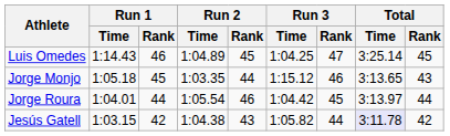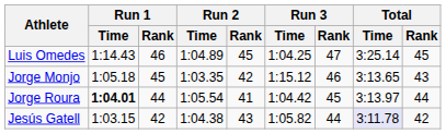Jorge Monjo | Run 2 / Rank: 44 -> 42
Jorge Roura | Run 1 / Time: normal -> bold
Jorge Roura | Run 2 / Rank: 46 -> 41
